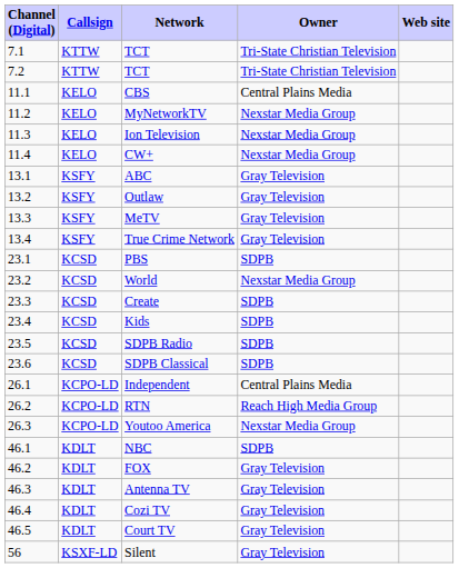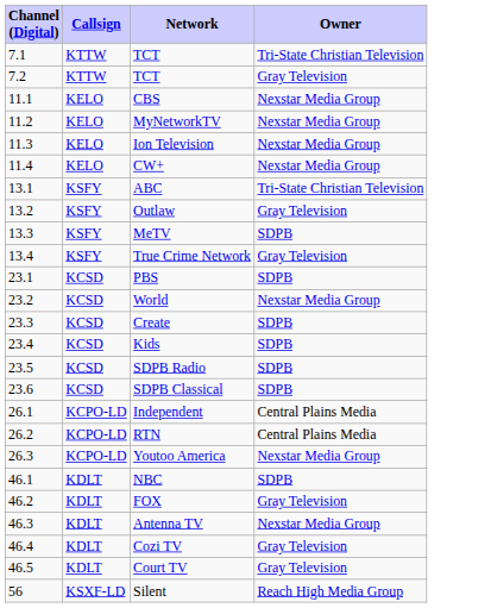- column: Web site
7.2 / TCT | Owner: Tri-State Christian Television -> Gray Television
CBS | Owner: Central Plains Media -> Nexstar Media Group
ABC | Owner: Gray Television -> Tri-State Christian Television
MeTV | Owner: Gray Television -> SDPB
RTN | Owner: Reach High Media Group -> Central Plains Media
Antenna TV | Owner: Gray Television -> Nexstar Media Group
Silent | Owner: Gray Television -> Reach High Media Group
